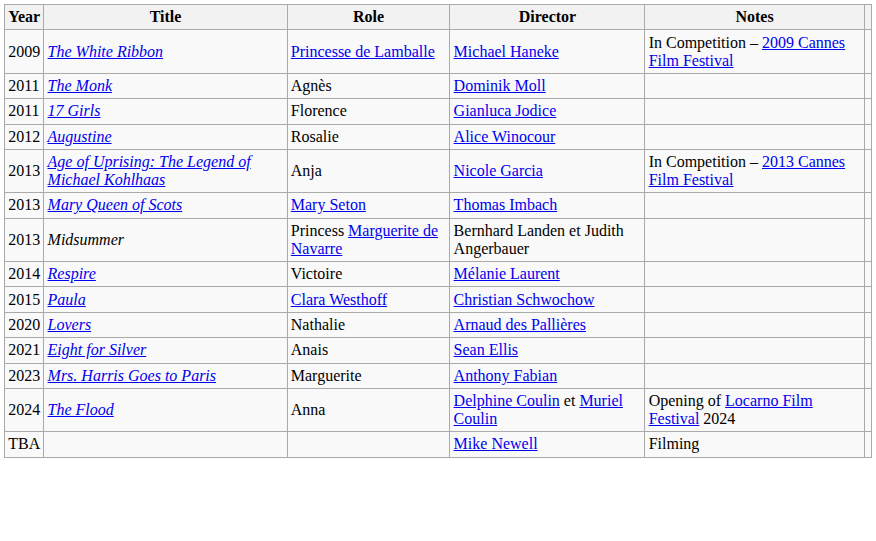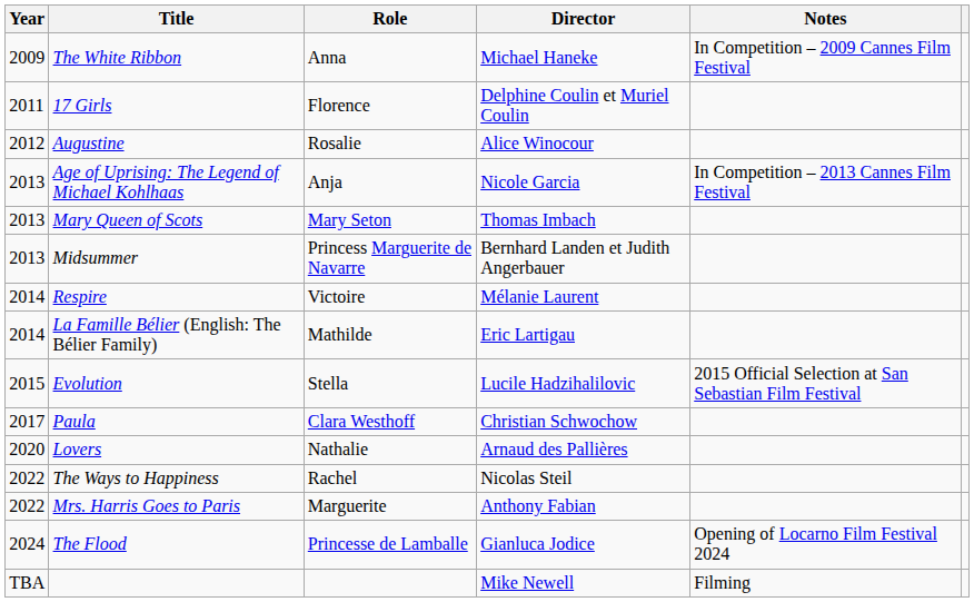The White Ribbon | Role: Princesse de Lamballe -> Anna
- row: 2011 | The Monk | Agnès | Dominik Moll
17 Girls | Director: Gianluca Jodice -> Delphine Coulin et Muriel Coulin
+ row: 2014 | La Famille Bélier (English: The Bélier Family) | Mathilde | Eric Lartigau
+ row: 2015 | Evolution | Stella | Lucile Hadzihalilovic | 2015 Official Selection at San Sebastian Film Festival
Paula | Year: 2015 -> 2017
- row: 2021 | Eight for Silver | Anais | Sean Ellis
+ row: 2022 | The Ways to Happiness | Rachel | Nicolas Steil
Mrs. Harris Goes to Paris | Year: 2023 -> 2022
The Flood | Role: Anna -> Princesse de Lamballe
The Flood | Director: Delphine Coulin et Muriel Coulin -> Gianluca Jodice
